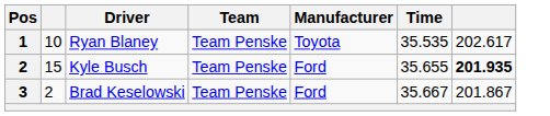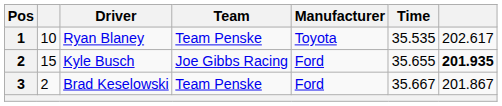Kyle Busch | Team: Team Penske -> Joe Gibbs Racing
